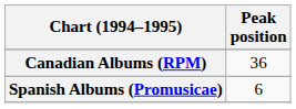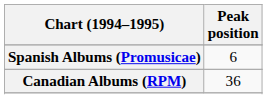rows swapped: Canadian Albums (RPM) <-> Spanish Albums (Promusicae)
